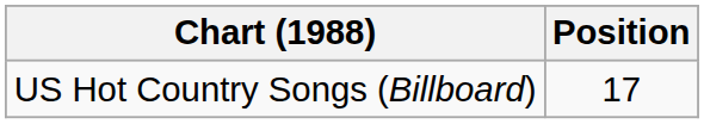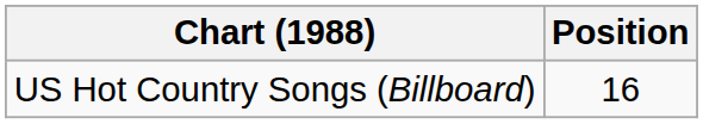US Hot Country Songs (Billboard) | Position: 17 -> 16
